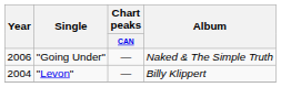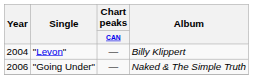rows swapped: "Levon" <-> "Going Under"
